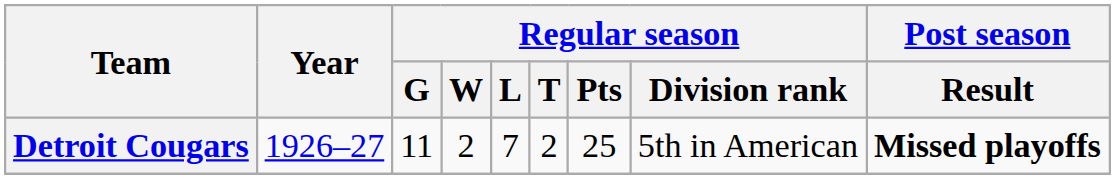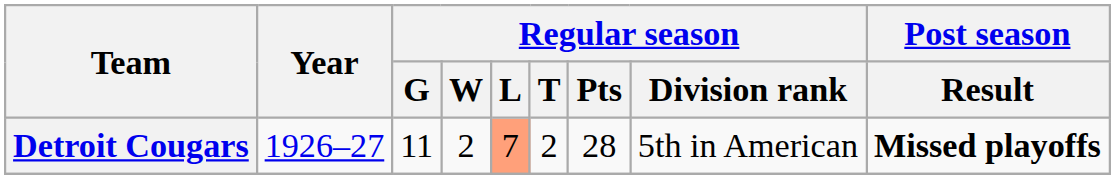Detroit Cougars | Regular season / L: no background -> lightsalmon background
Detroit Cougars | Regular season / Pts: 25 -> 28
